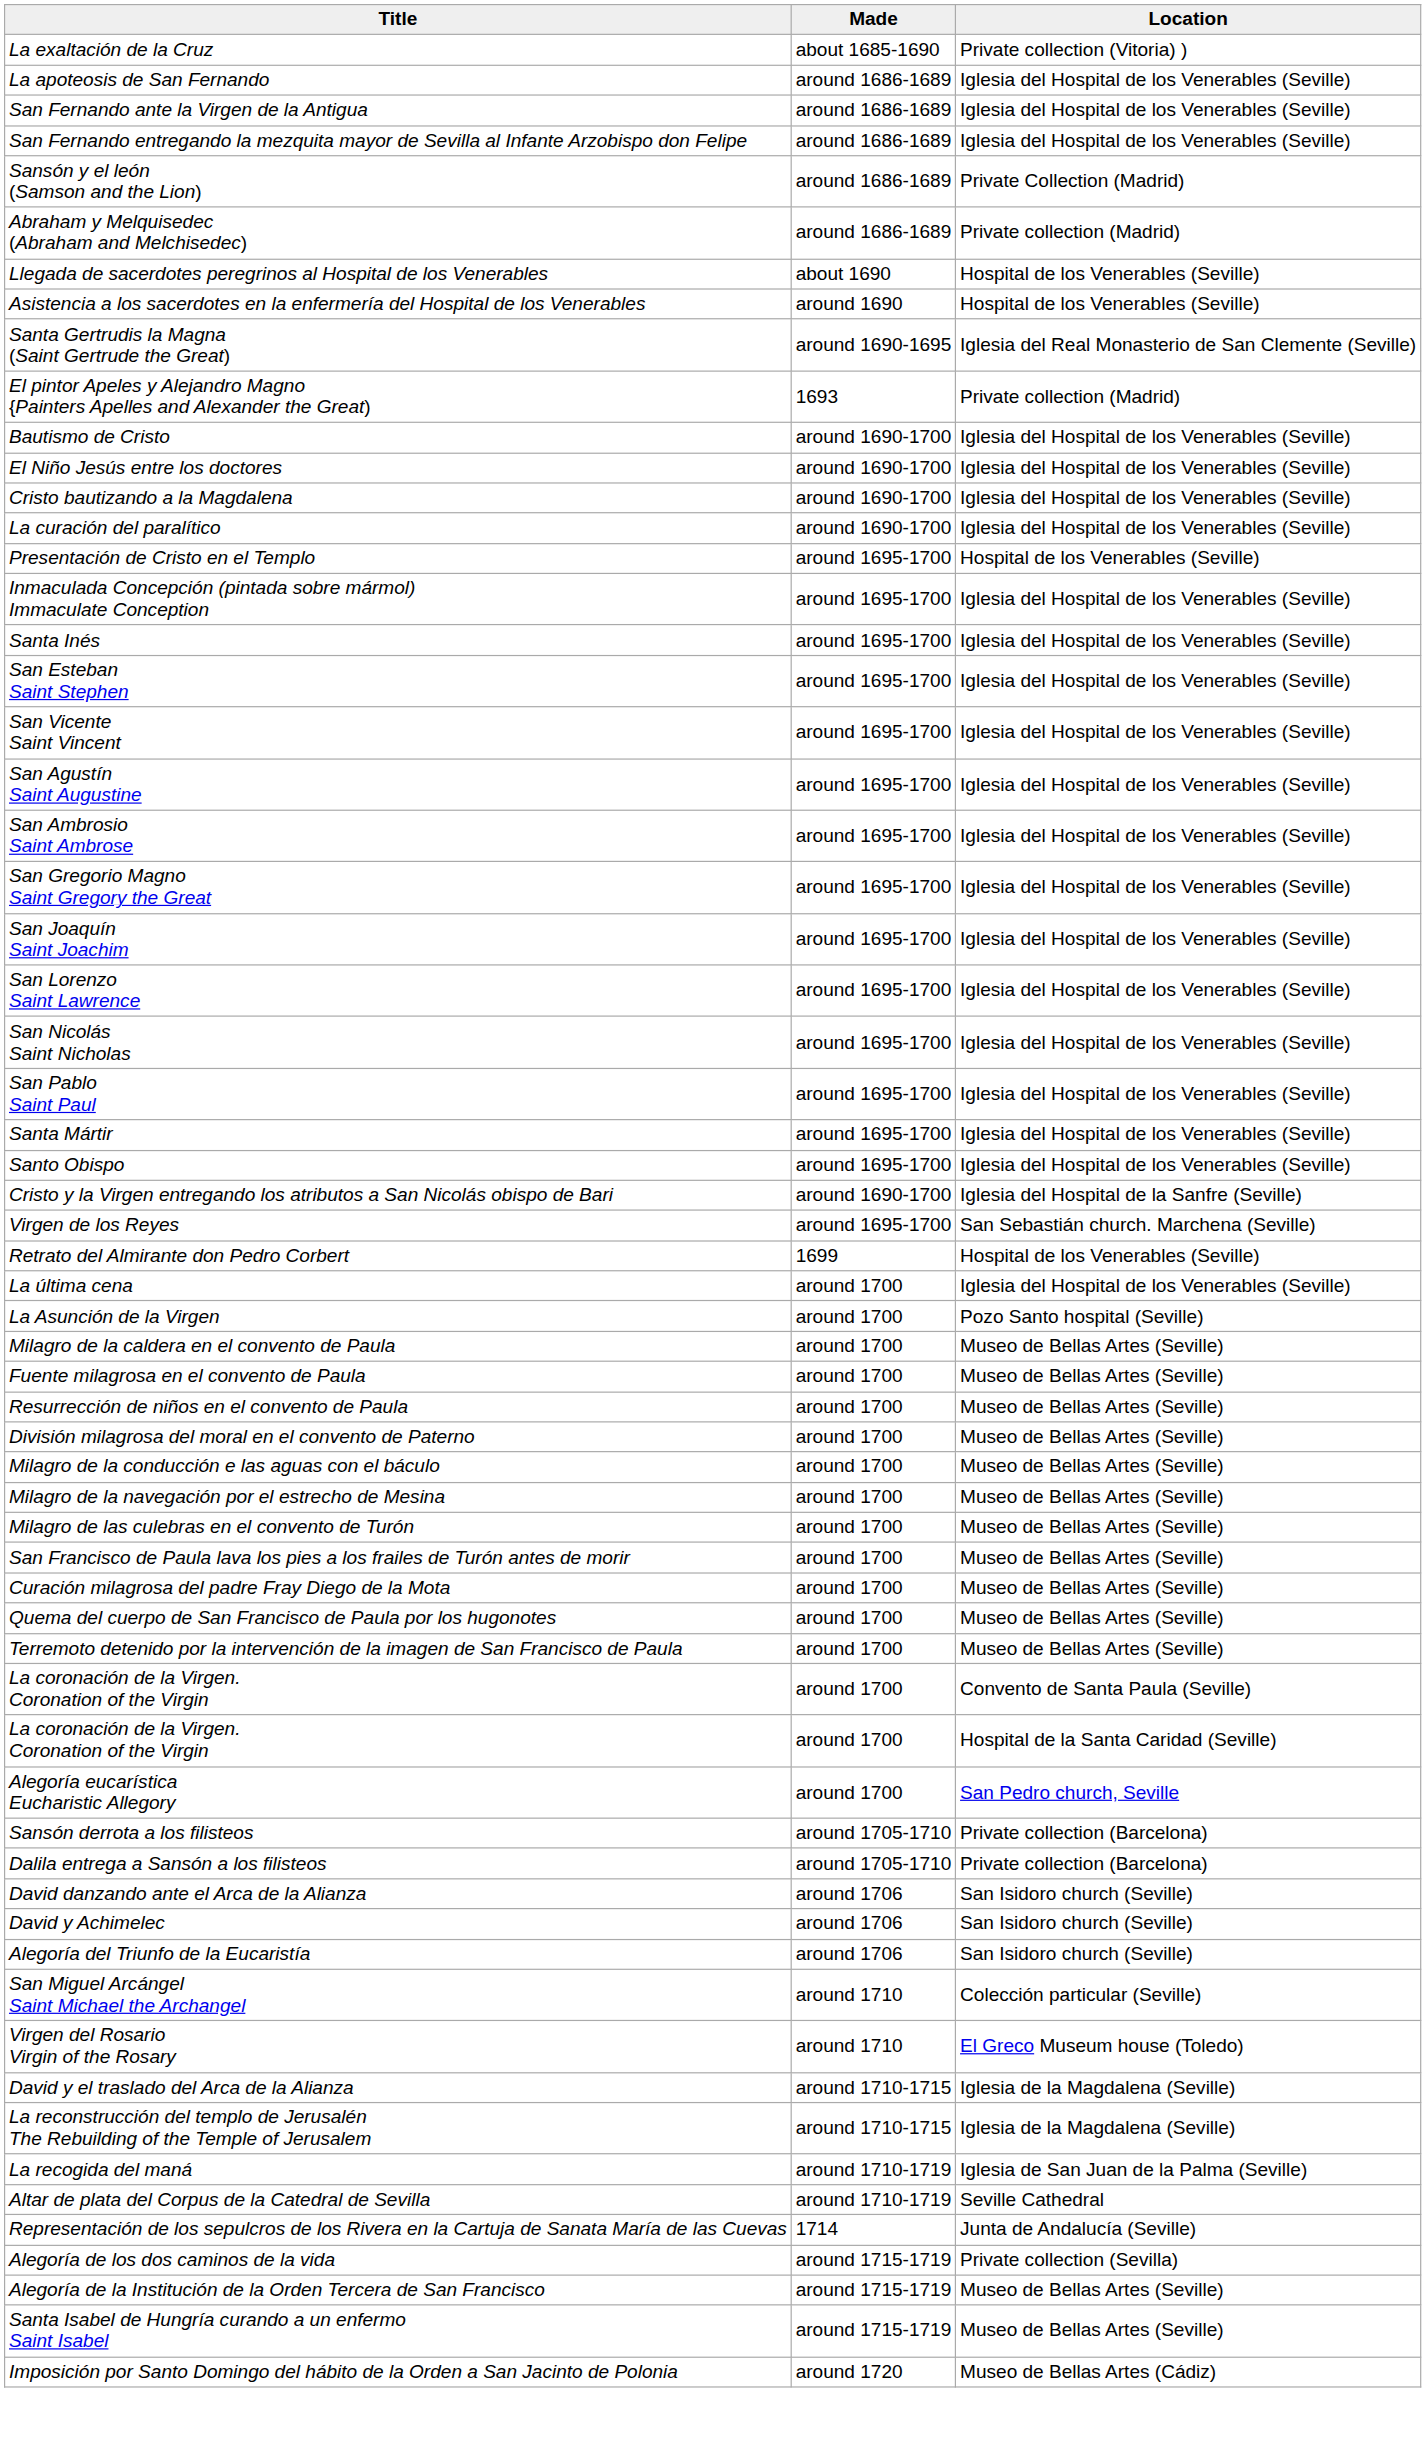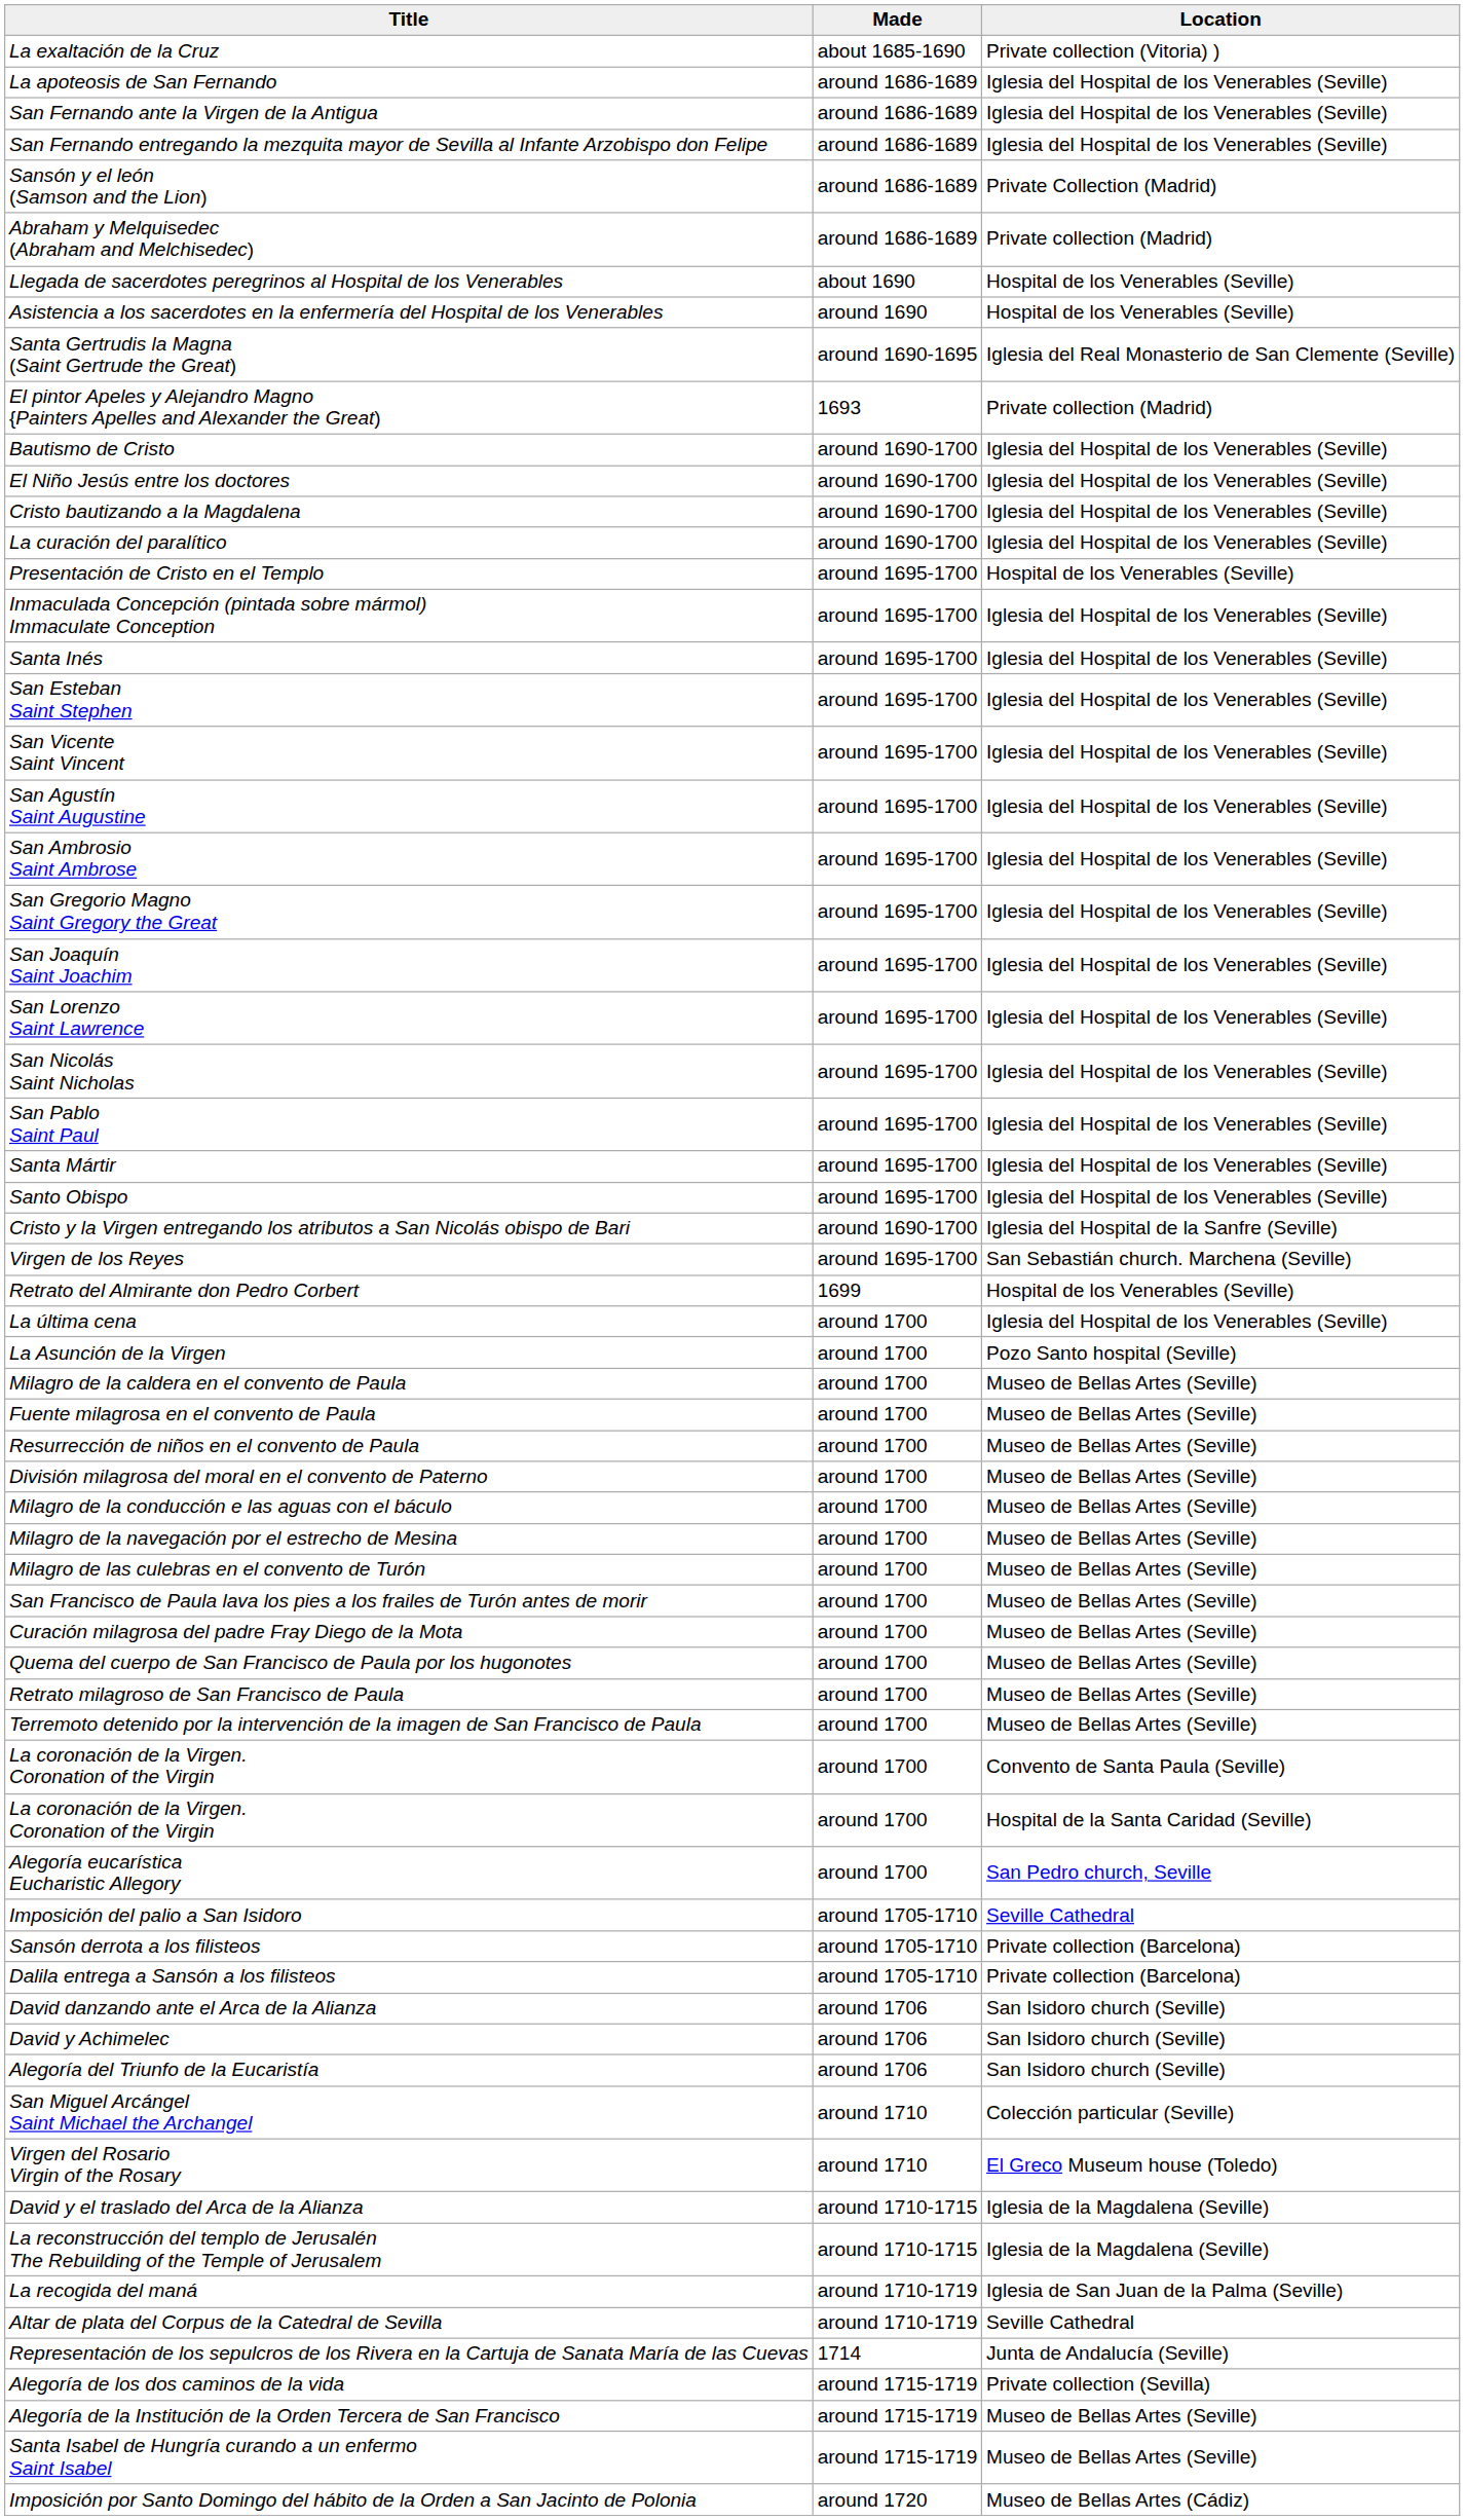+ row: Retrato milagroso de San Francisco de Paula | around 1700 | Museo de Bellas Artes (Seville)
+ row: Imposición del palio a San Isidoro | around 1705-1710 | Seville Cathedral
